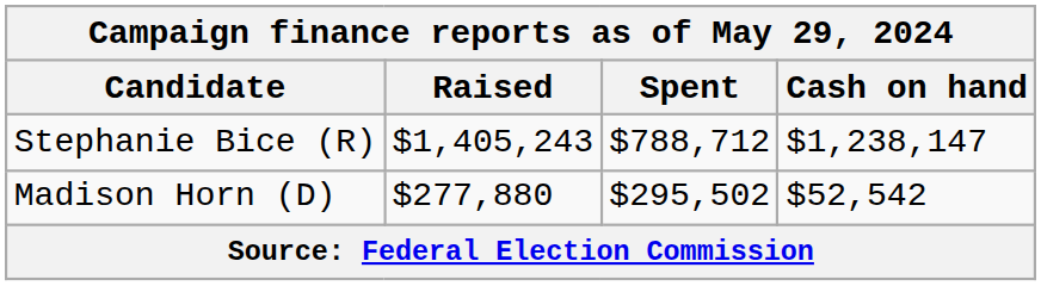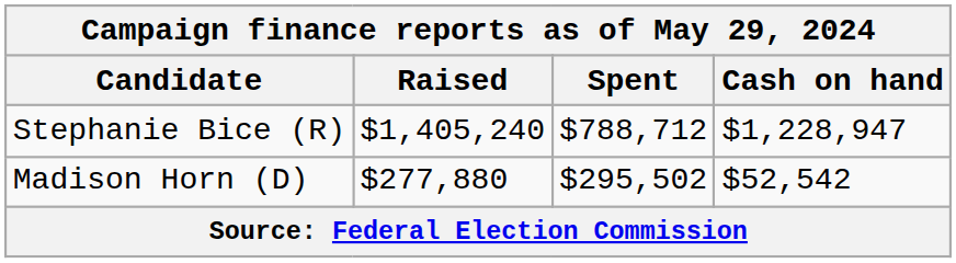Stephanie Bice (R) | Raised: $1,405,243 -> $1,405,240
Stephanie Bice (R) | Cash on hand: $1,238,147 -> $1,228,947
